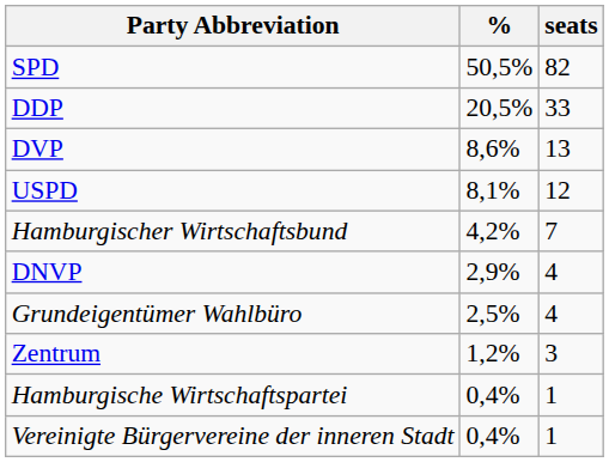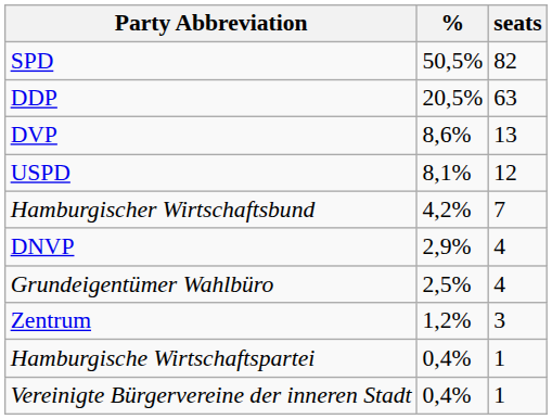DDP | seats: 33 -> 63
